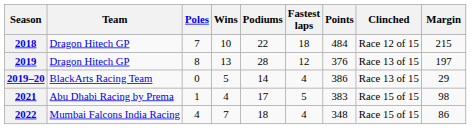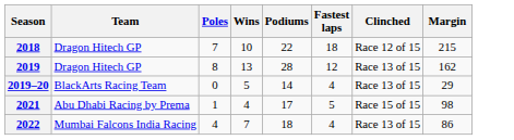- column: Points | 484 | 376 | 386 | 383 | 348
2019 | Margin: 197 -> 162
2022 | Clinched: Race 15 of 15 -> Race 13 of 15
